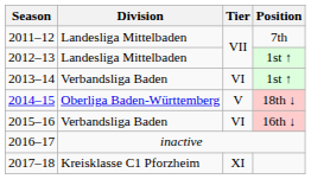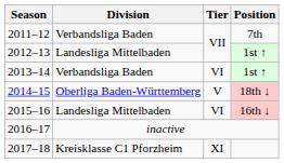2011–12 | Division: Landesliga Mittelbaden -> Verbandsliga Baden
2015–16 | Division: Verbandsliga Baden -> Landesliga Mittelbaden
